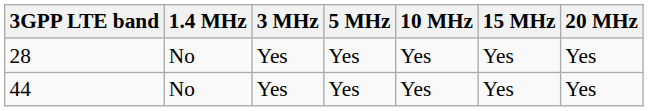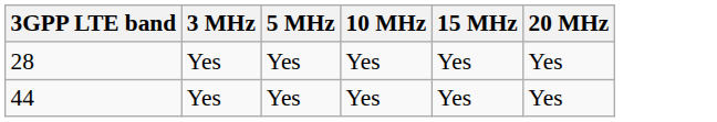- column: 1.4 MHz | No | No
